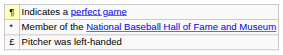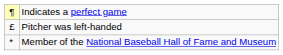rows swapped: Pitcher was left-handed <-> Member of the National Baseball Hall of Fame and Museum
